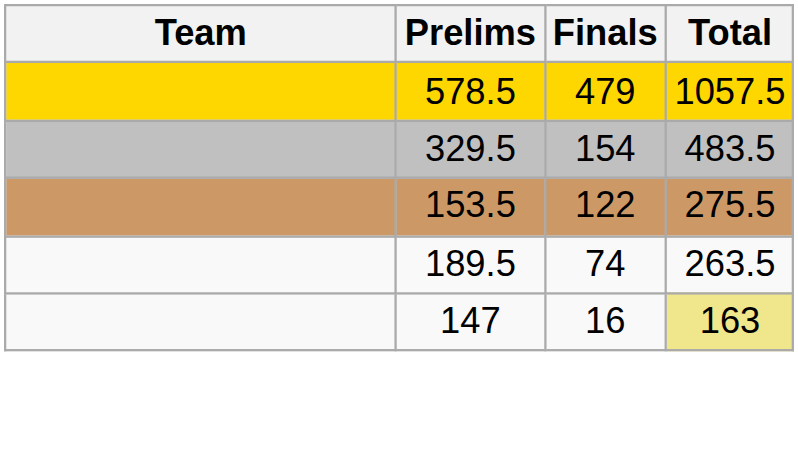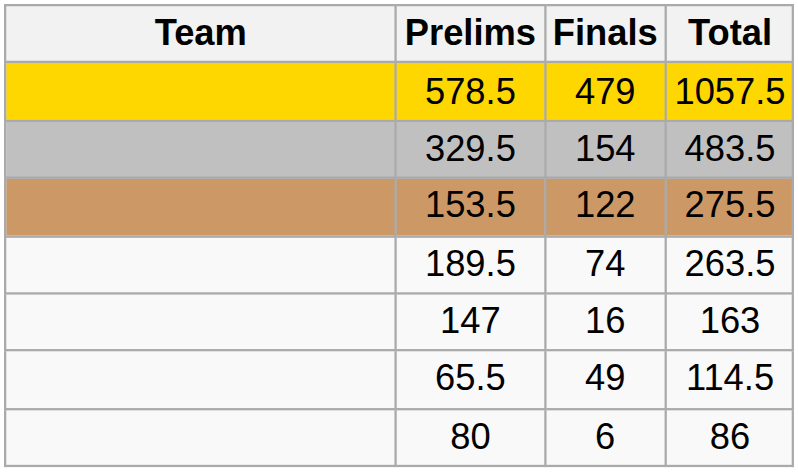147 | Total: khaki background -> no background
+ row: 65.5 | 49 | 114.5
+ row: 80 | 6 | 86
